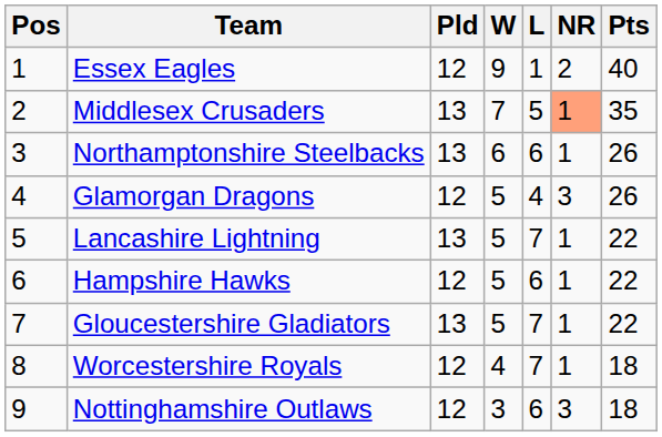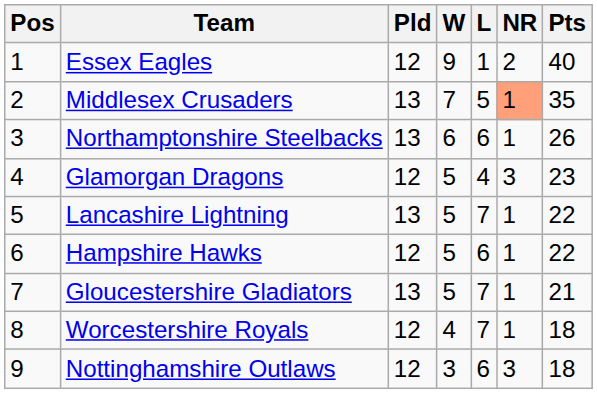Glamorgan Dragons | Pts: 26 -> 23
Gloucestershire Gladiators | Pts: 22 -> 21
